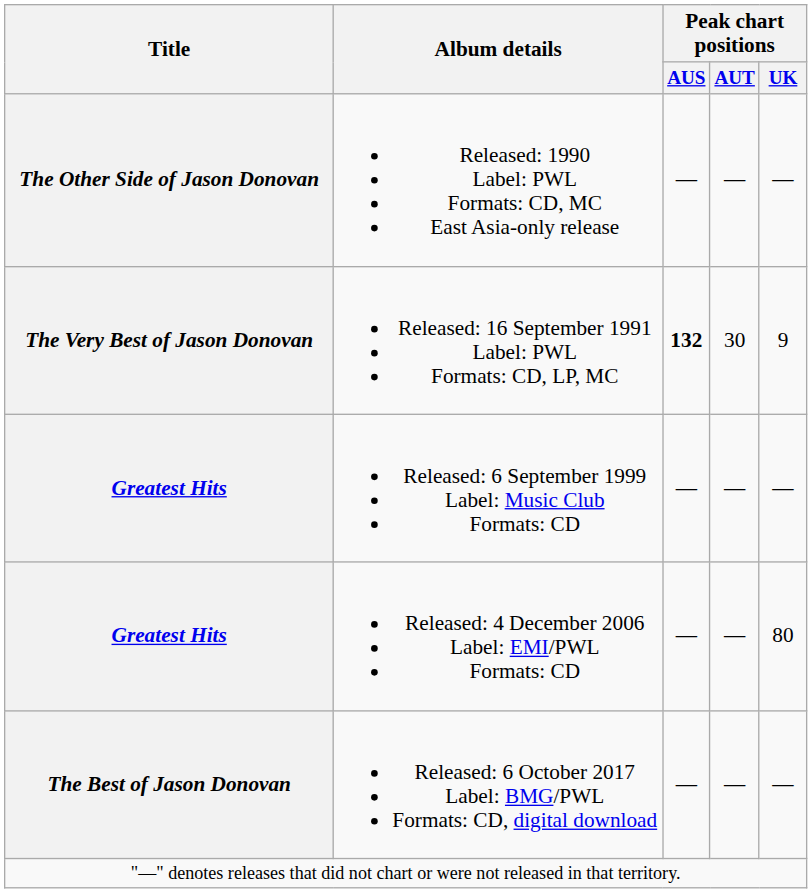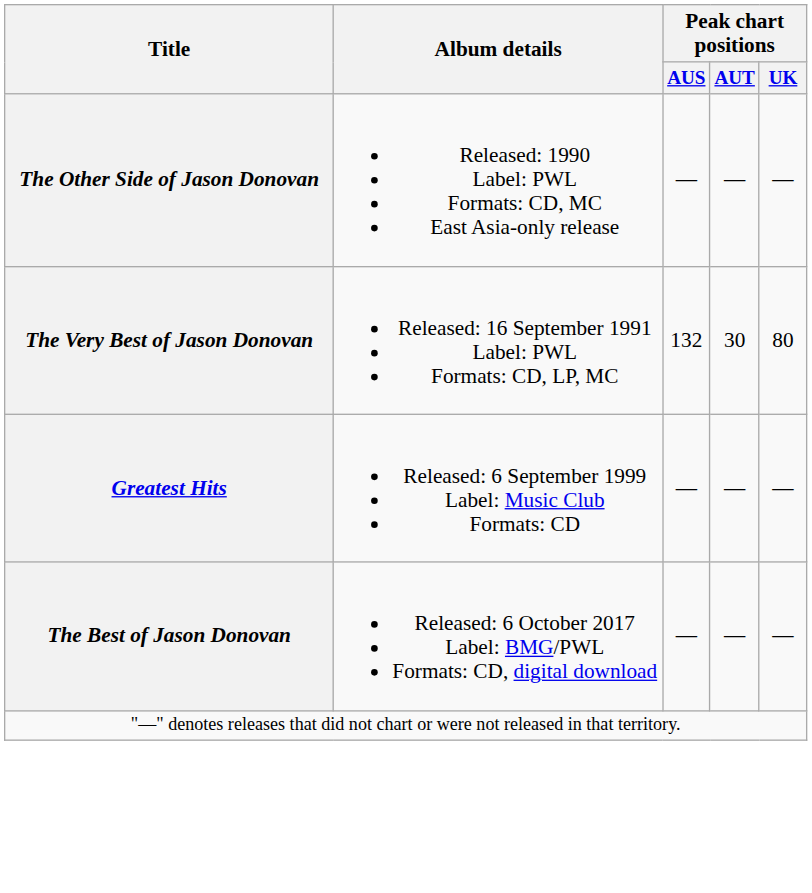Released: 16 September 1991 Label: PWL Formats: CD, LP, MC | Peak chart positions / AUS: bold -> normal
Released: 16 September 1991 Label: PWL Formats: CD, LP, MC | Peak chart positions / UK: 9 -> 80
- row: Greatest Hits | Released: 4 December 2006 Label: EMI/PWL Formats: CD | — | — | 80
